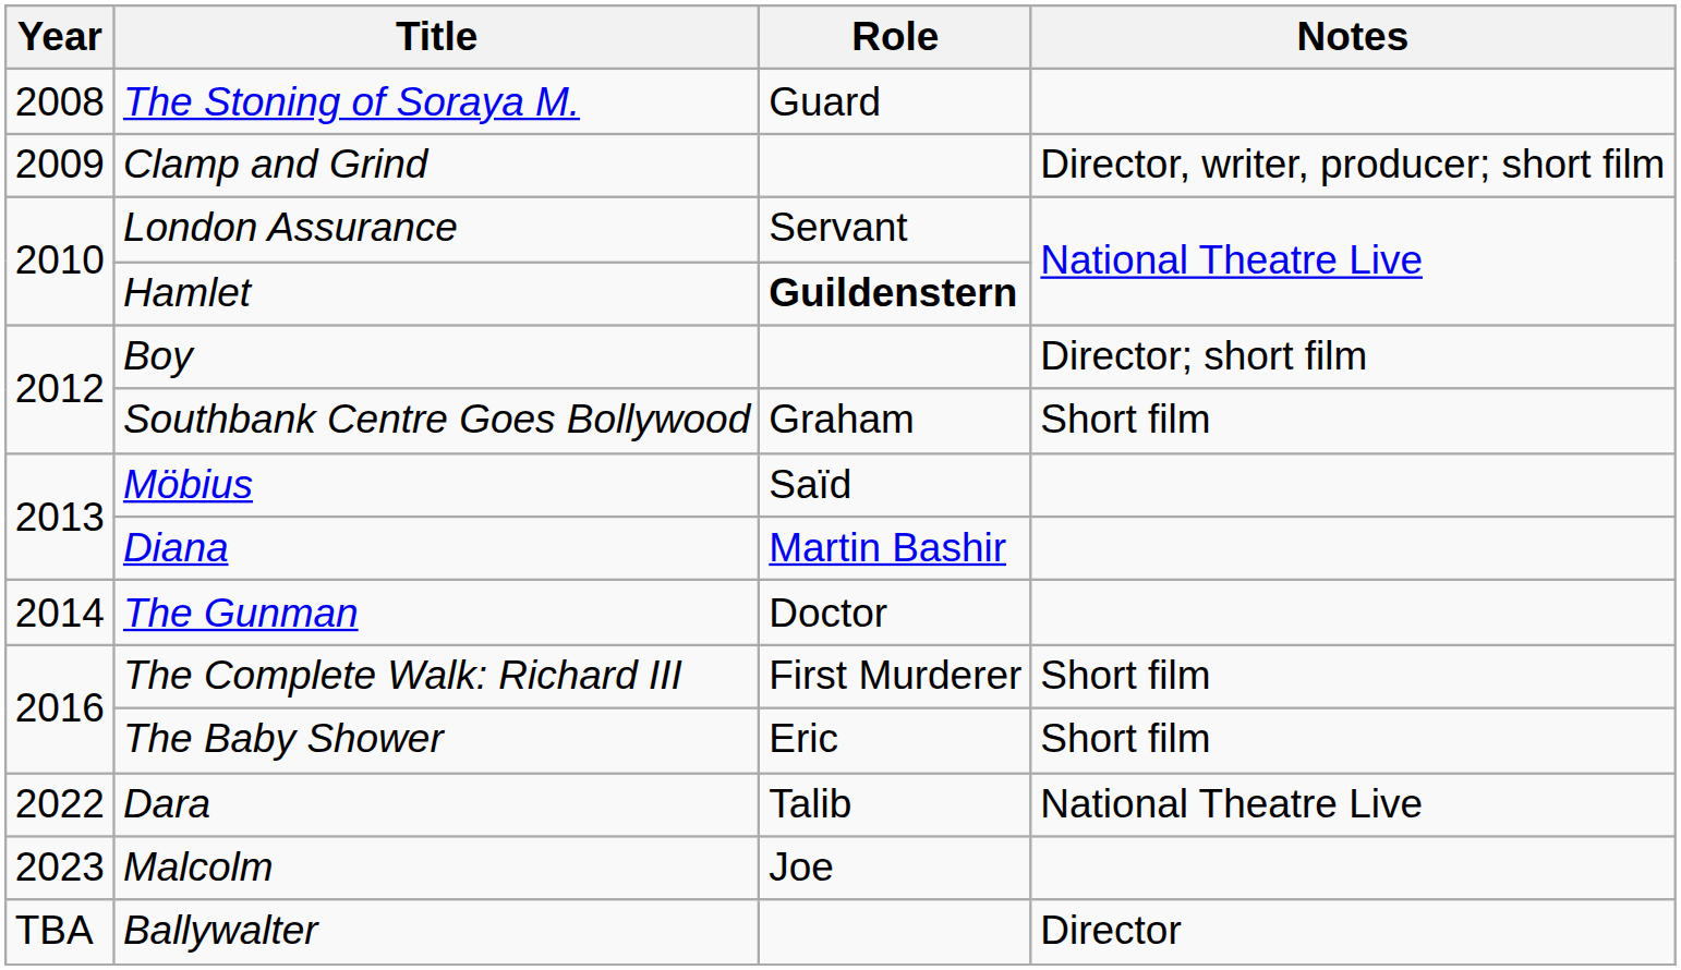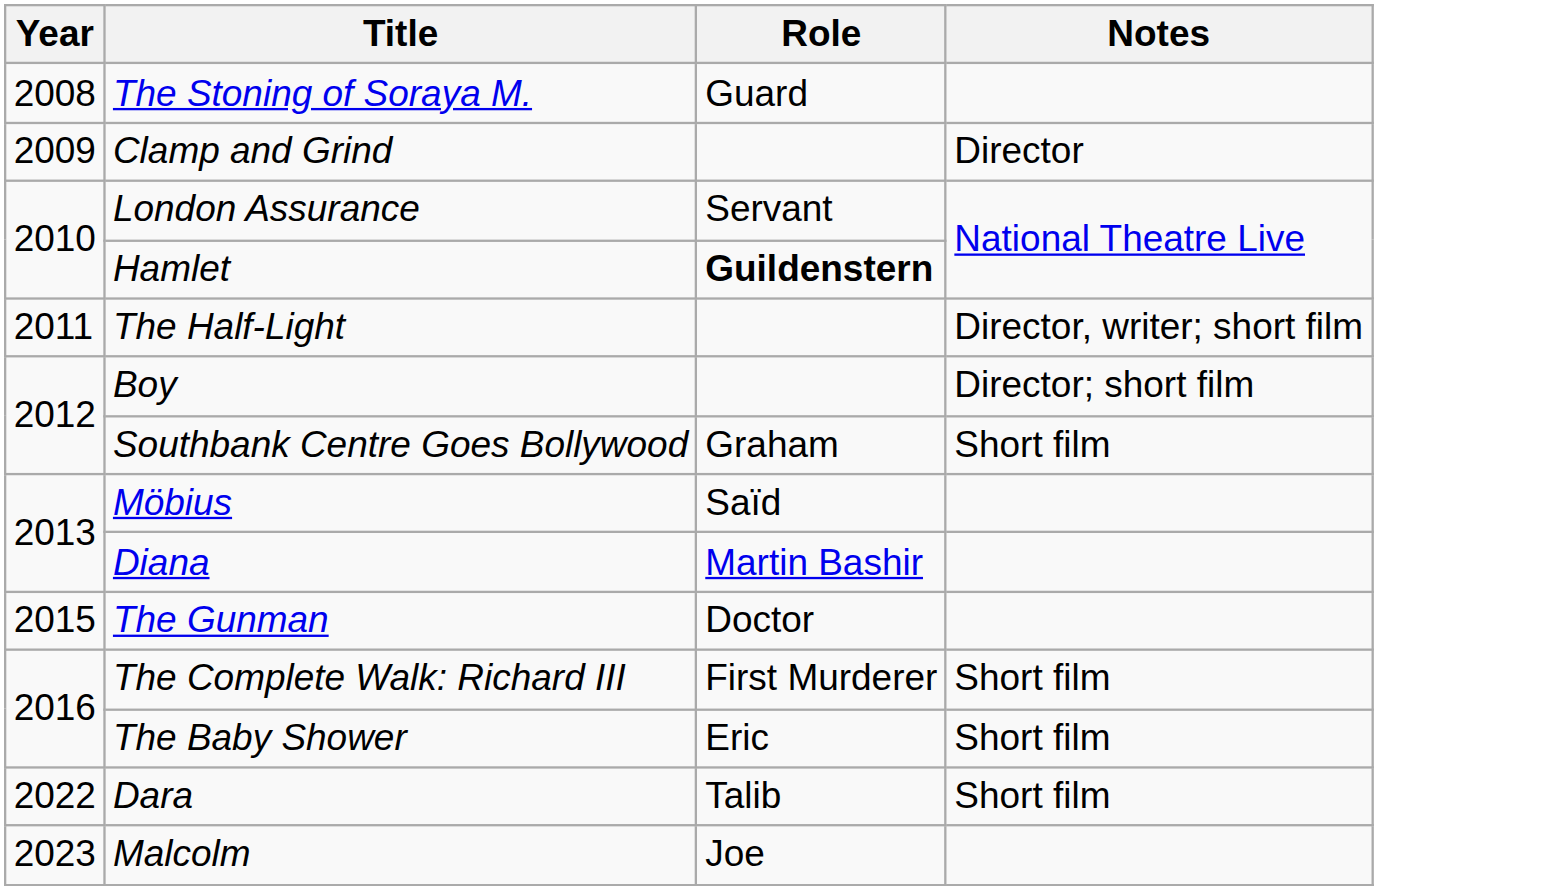Clamp and Grind | Notes: Director, writer, producer; short film -> Director
+ row: 2011 | The Half-Light | Director, writer; short film
The Gunman | Year: 2014 -> 2015
Dara | Notes: National Theatre Live -> Short film
- row: TBA | Ballywalter | Director
